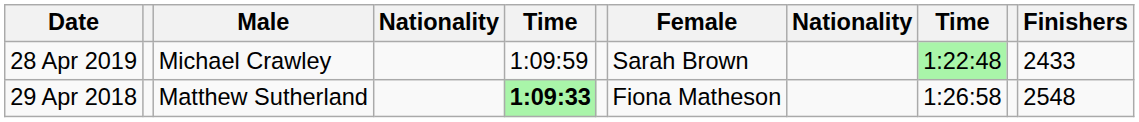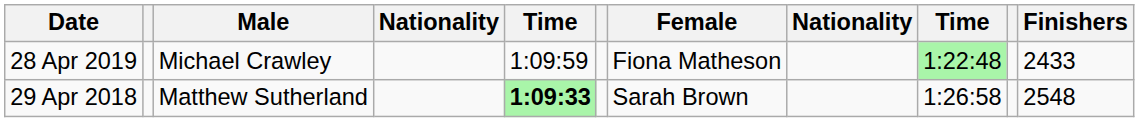28 Apr 2019 | Female: Sarah Brown -> Fiona Matheson
29 Apr 2018 | Female: Fiona Matheson -> Sarah Brown
